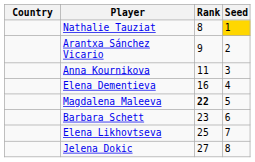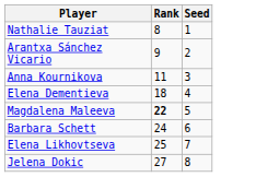- column: Country
Nathalie Tauziat | Seed: gold background -> no background
Elena Dementieva | Rank: 16 -> 18
Barbara Schett | Rank: 23 -> 24
